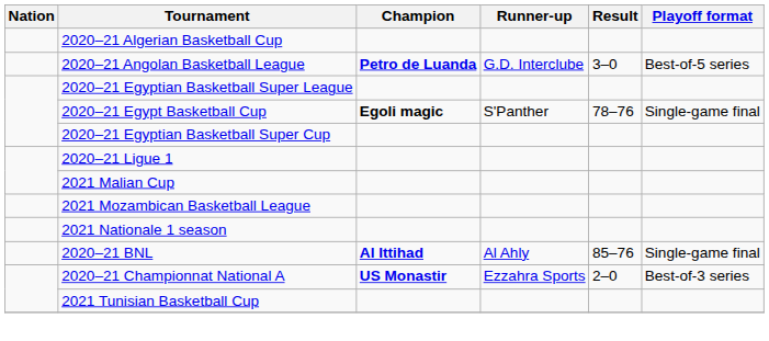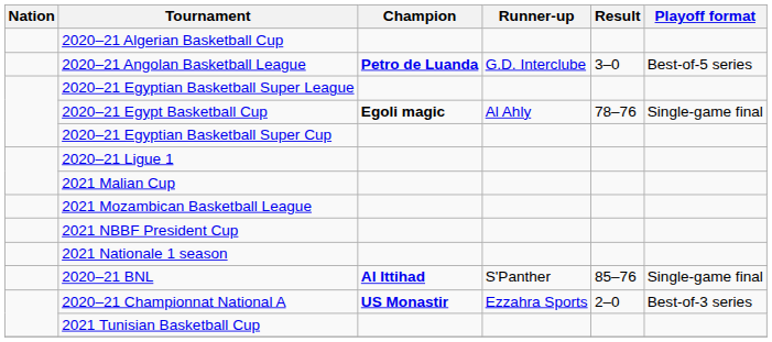2020–21 Egypt Basketball Cup | Runner-up: S'Panther -> Al Ahly
+ row: 2021 NBBF President Cup
2020–21 BNL | Runner-up: Al Ahly -> S'Panther
